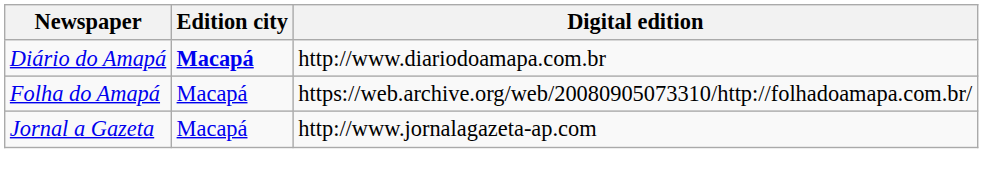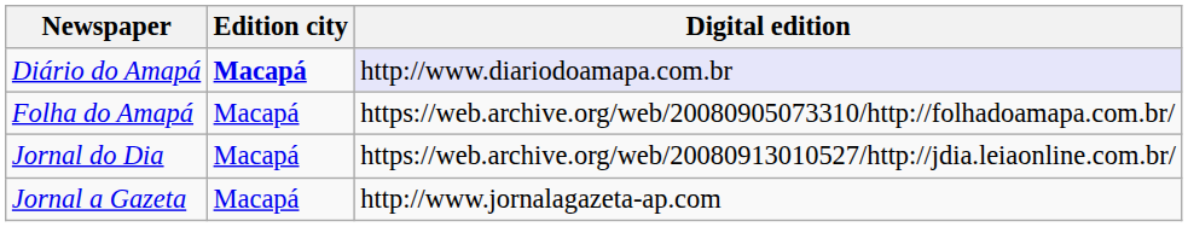Diário do Amapá | Digital edition: no background -> lavender background
+ row: Jornal do Dia | Macapá | https://web.archive.org/web/20080913010527/http://jdia.leiaonline.com.br/
